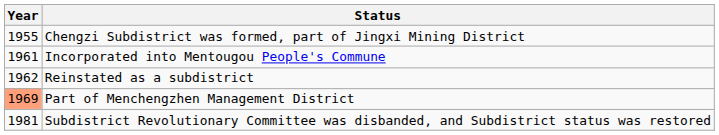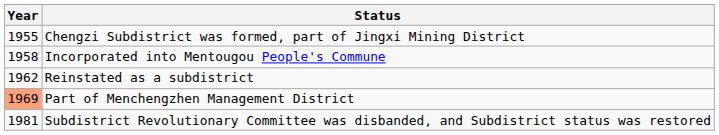Incorporated into Mentougou People's Commune | Year: 1961 -> 1958
